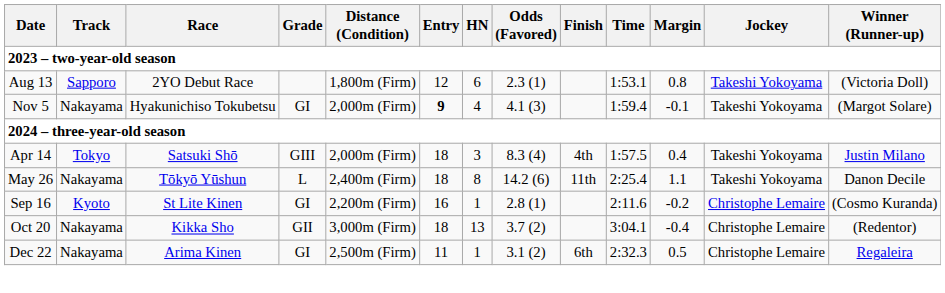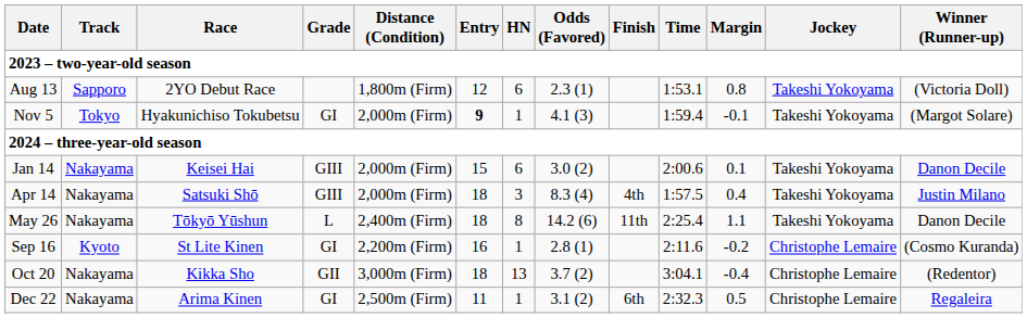Nov 5 | Track: Nakayama -> Tokyo
Nov 5 | HN: 4 -> 1
+ row: Jan 14 | Nakayama | Keisei Hai | GIII | 2,000m (Firm) | 15 | 6 | 3.0 (2) | 2:00.6 | 0.1 | Takeshi Yokoyama | Danon Decile
Apr 14 | Track: Tokyo -> Nakayama
